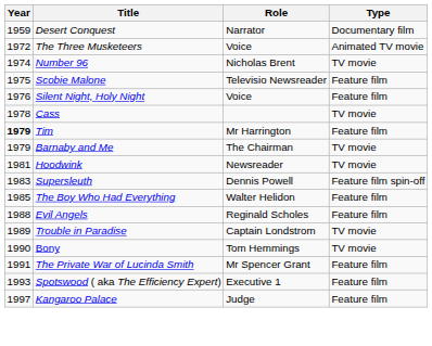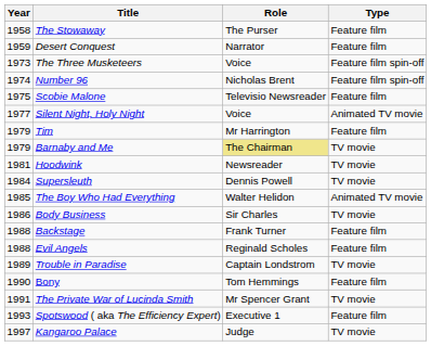+ row: 1958 | The Stowaway | The Purser | Feature film
Desert Conquest | Type: Documentary film -> Feature film
The Three Musketeers | Year: 1972 -> 1973
The Three Musketeers | Type: Animated TV movie -> Feature film spin-off
Number 96 | Type: TV movie -> Feature film spin-off
Silent Night, Holy Night | Year: 1976 -> 1977
Silent Night, Holy Night | Type: Feature film -> Animated TV movie
- row: 1978 | Cass | TV movie
Tim | Year: bold -> normal
Barnaby and Me | Role: no background -> khaki background
Supersleuth | Year: 1983 -> 1984
Supersleuth | Type: Feature film spin-off -> TV movie
The Boy Who Had Everything | Type: Feature film -> Animated TV movie
+ row: 1986 | Body Business | Sir Charles | TV movie
+ row: 1988 | Backstage | Frank Turner | Feature film
Bony | Type: TV movie -> Feature film
The Private War of Lucinda Smith | Type: Feature film -> TV movie
Kangaroo Palace | Type: Feature film -> TV movie
